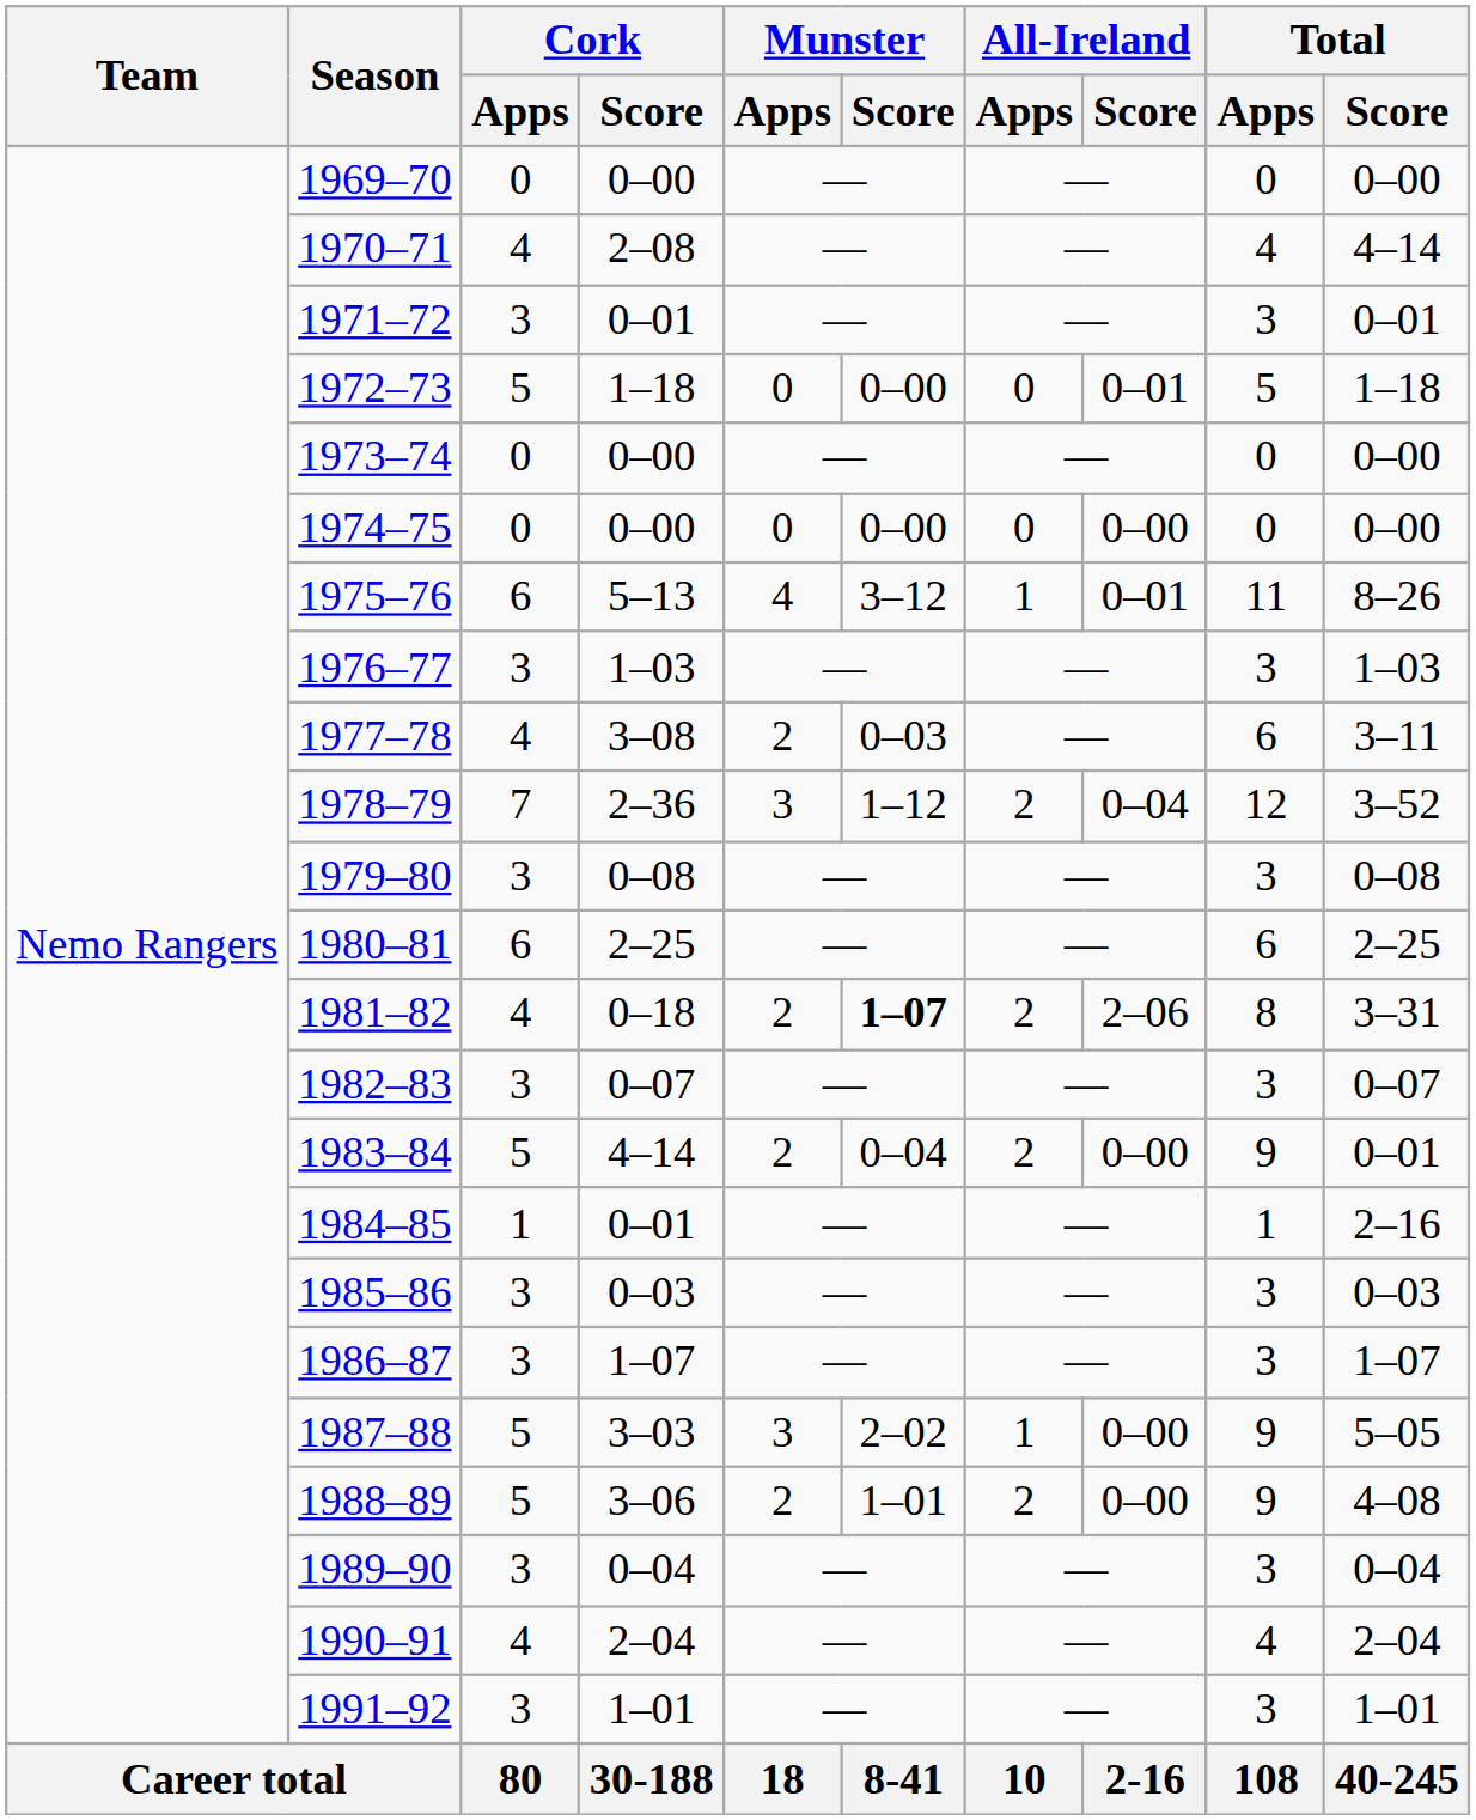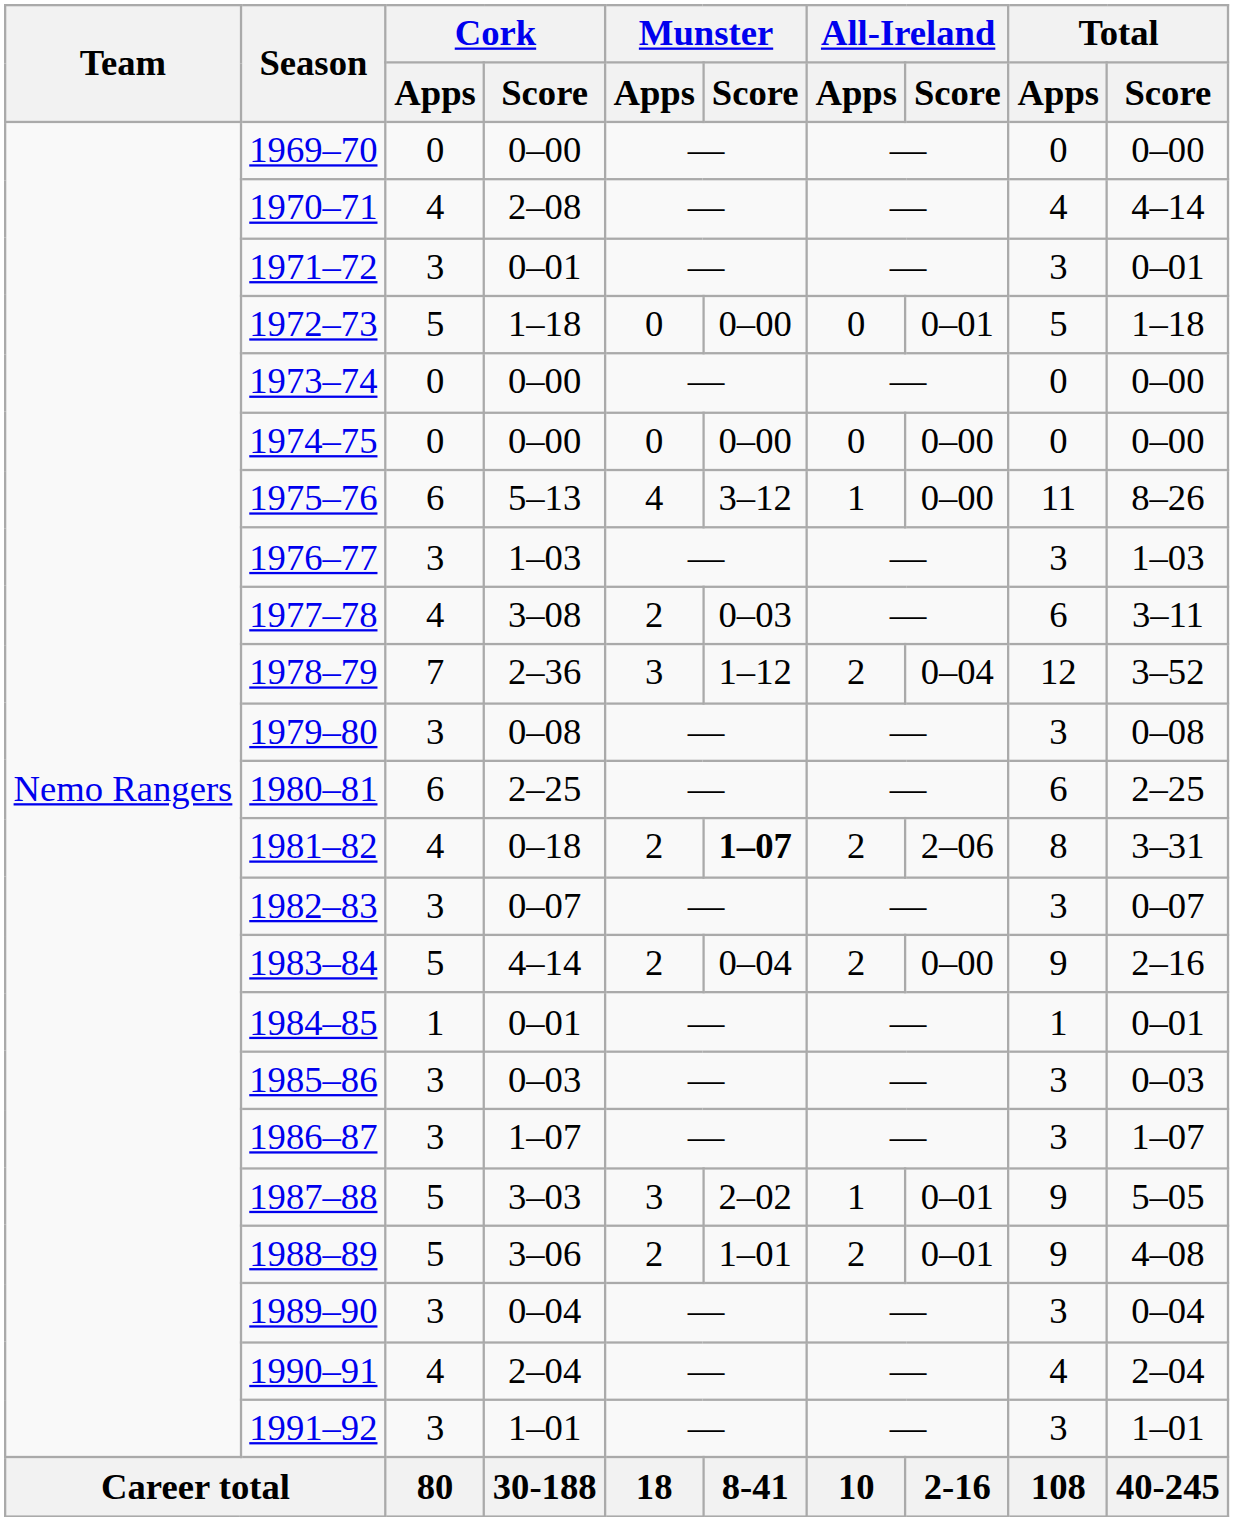1975–76 | All-Ireland / Score: 0–01 -> 0–00
1983–84 | Total / Score: 0–01 -> 2–16
1984–85 | Total / Score: 2–16 -> 0–01
1987–88 | All-Ireland / Score: 0–00 -> 0–01
1988–89 | All-Ireland / Score: 0–00 -> 0–01
